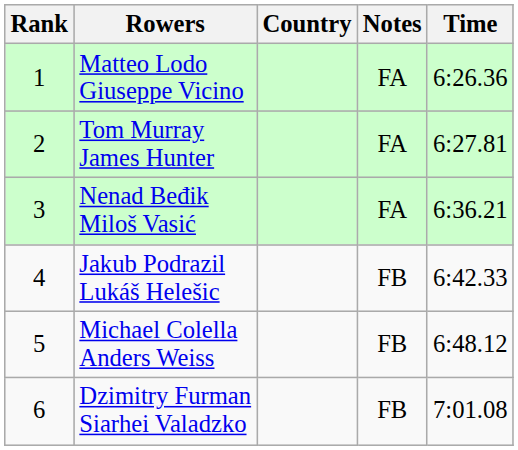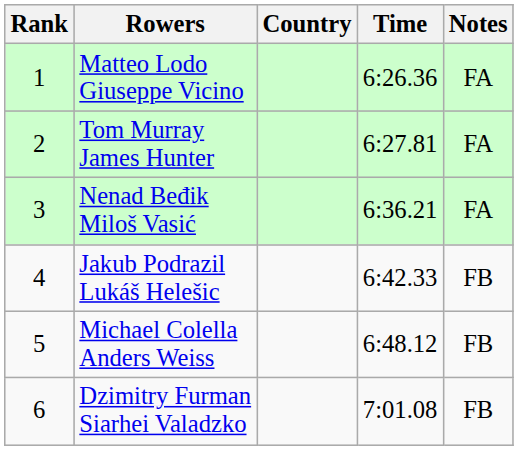columns swapped: Time <-> Notes
